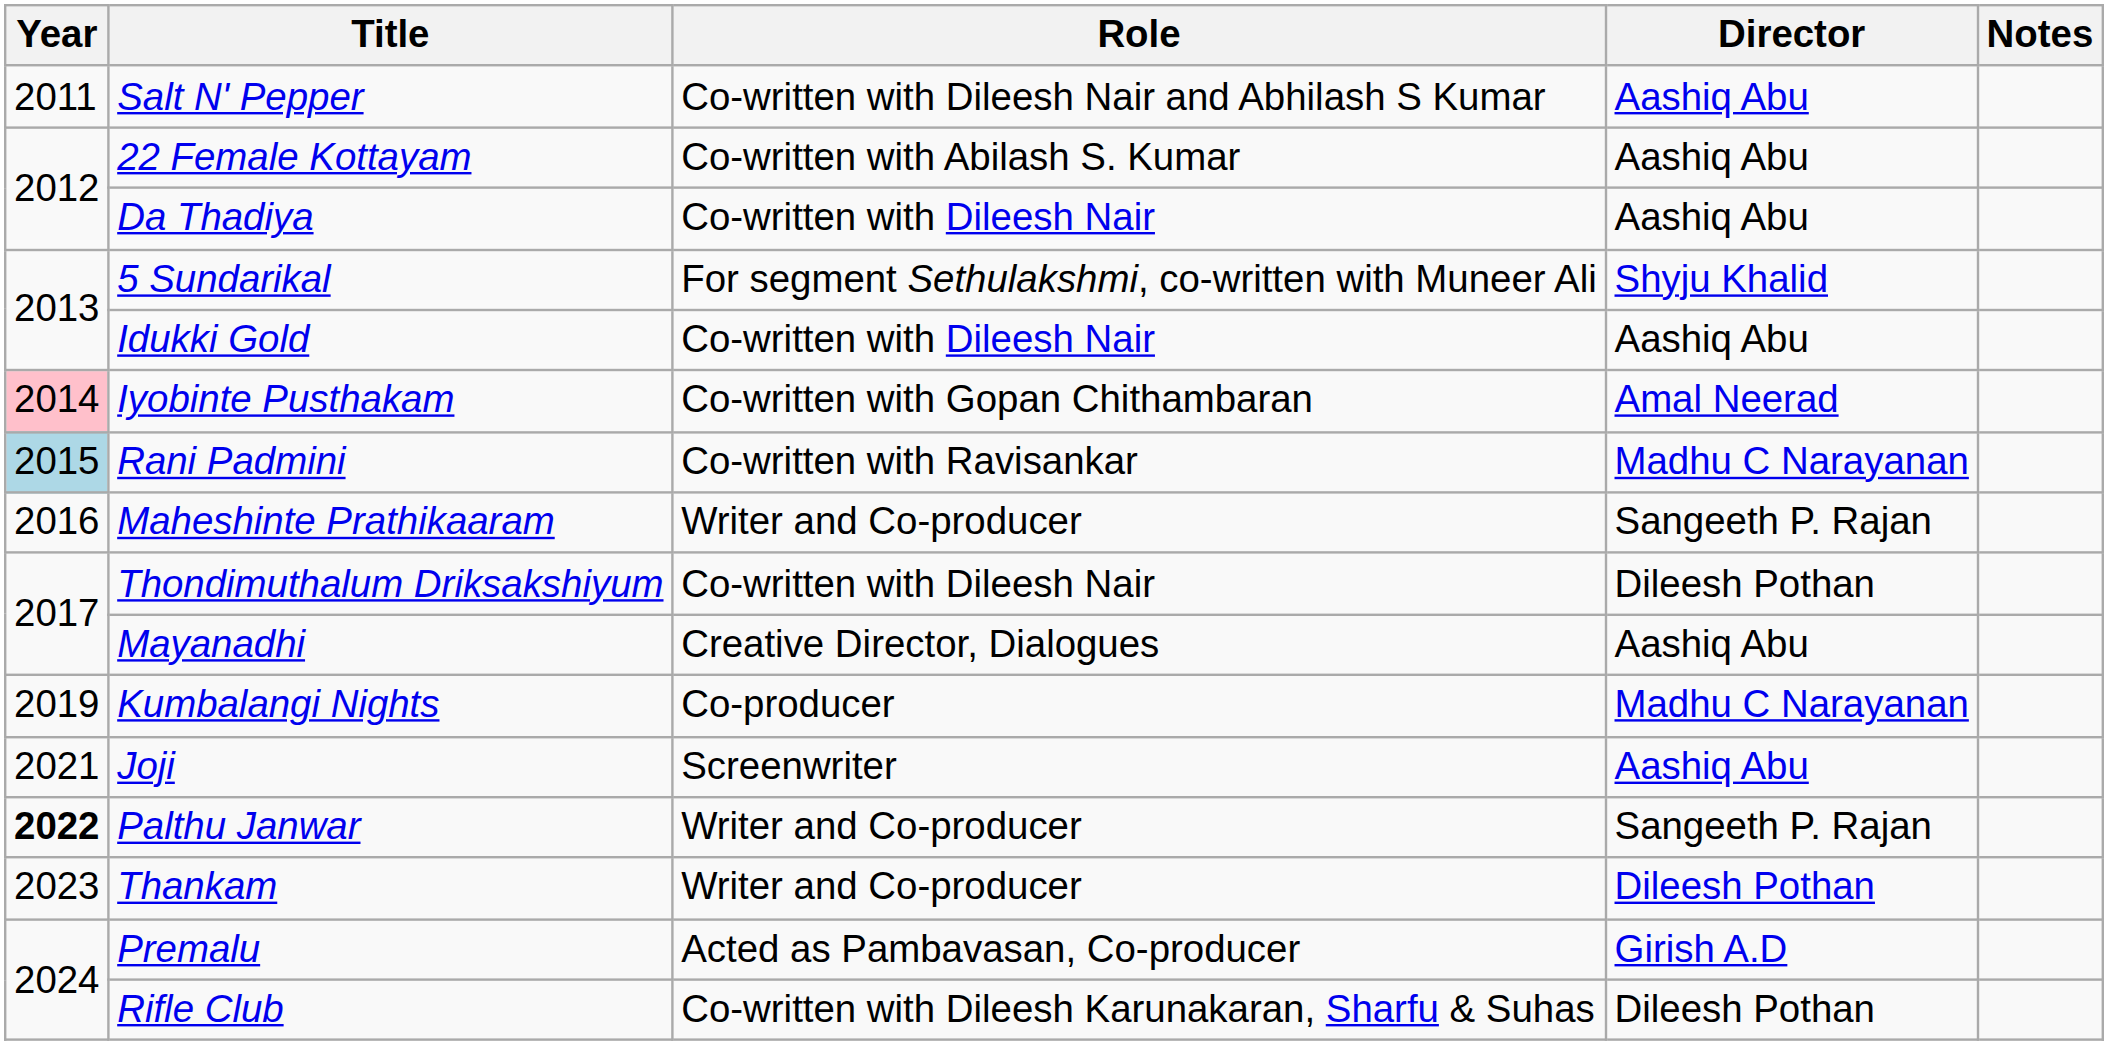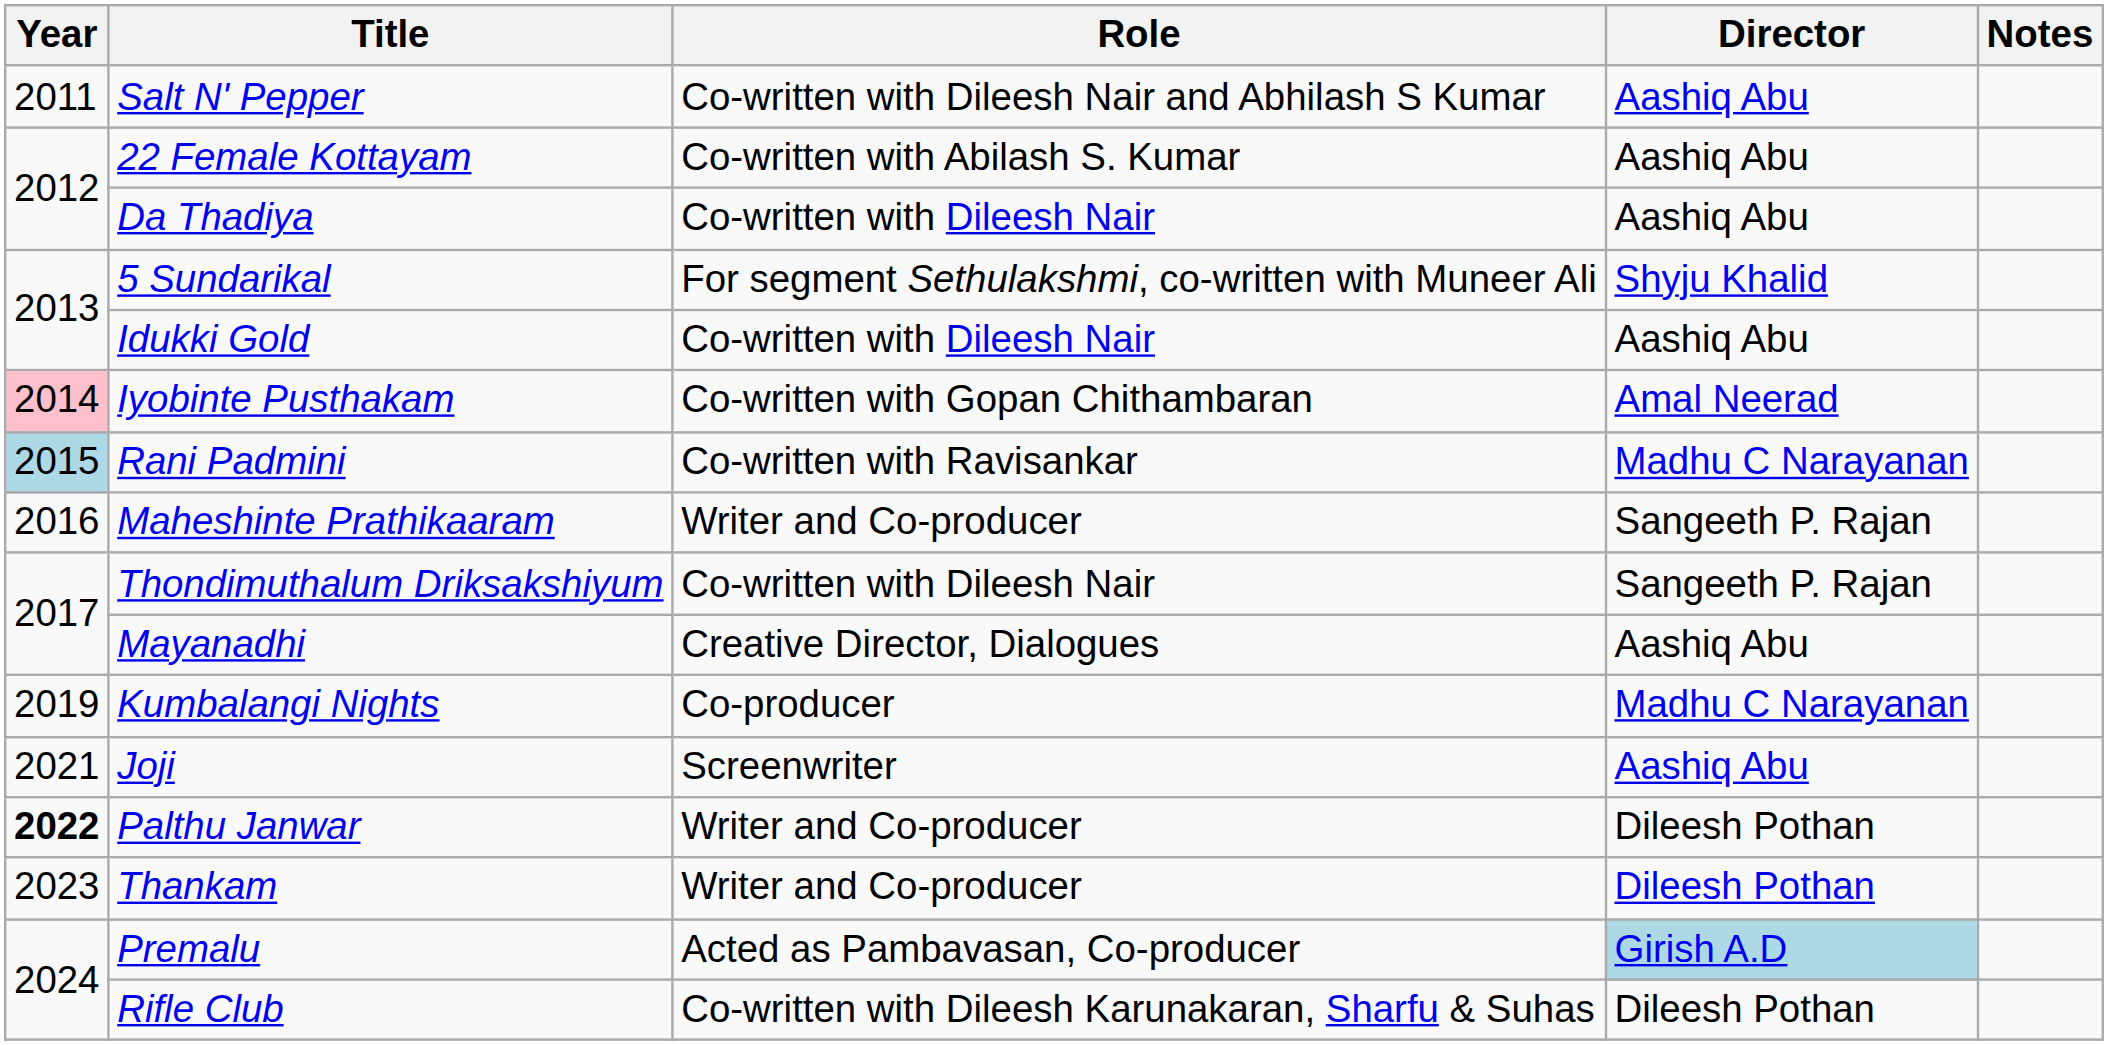Thondimuthalum Driksakshiyum | Director: Dileesh Pothan -> Sangeeth P. Rajan
Palthu Janwar | Director: Sangeeth P. Rajan -> Dileesh Pothan
Premalu | Director: no background -> lightblue background
